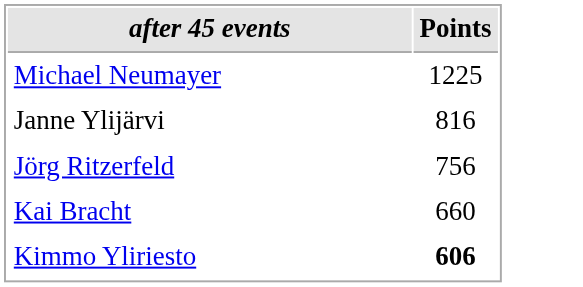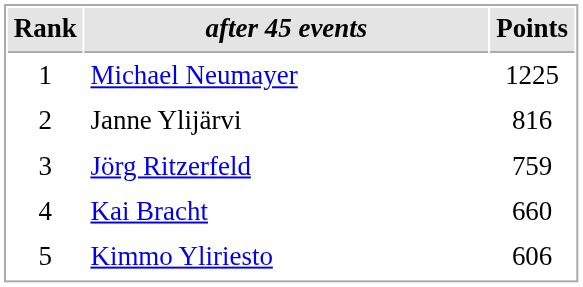+ column: Rank | 1 | 2 | 3 | 4 | 5
Jörg Ritzerfeld | Points: 756 -> 759
Kimmo Yliriesto | Points: bold -> normal
